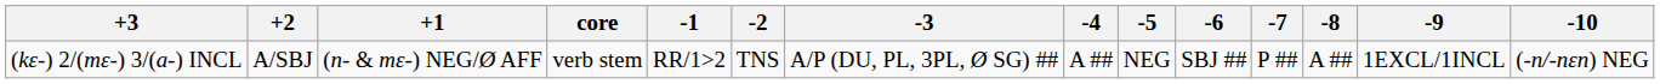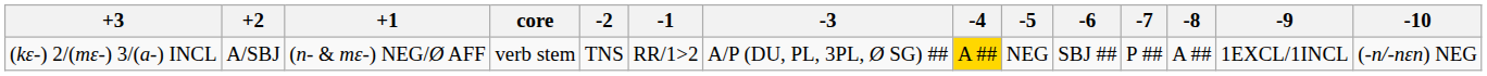columns swapped: -1 <-> -2
(kɛ-) 2/(mɛ-) 3/(a-) INCL | -4: no background -> gold background
